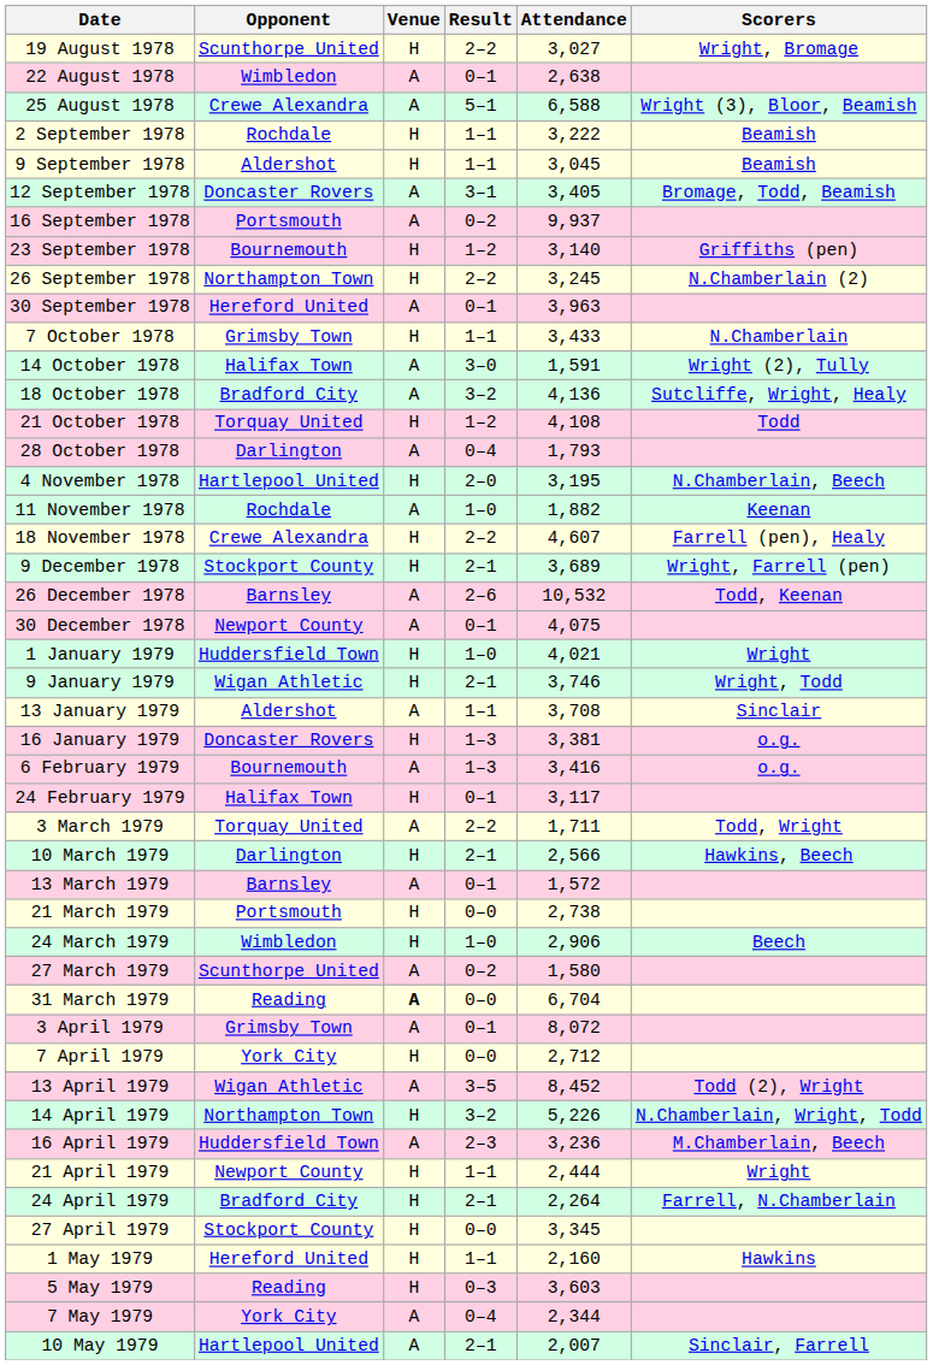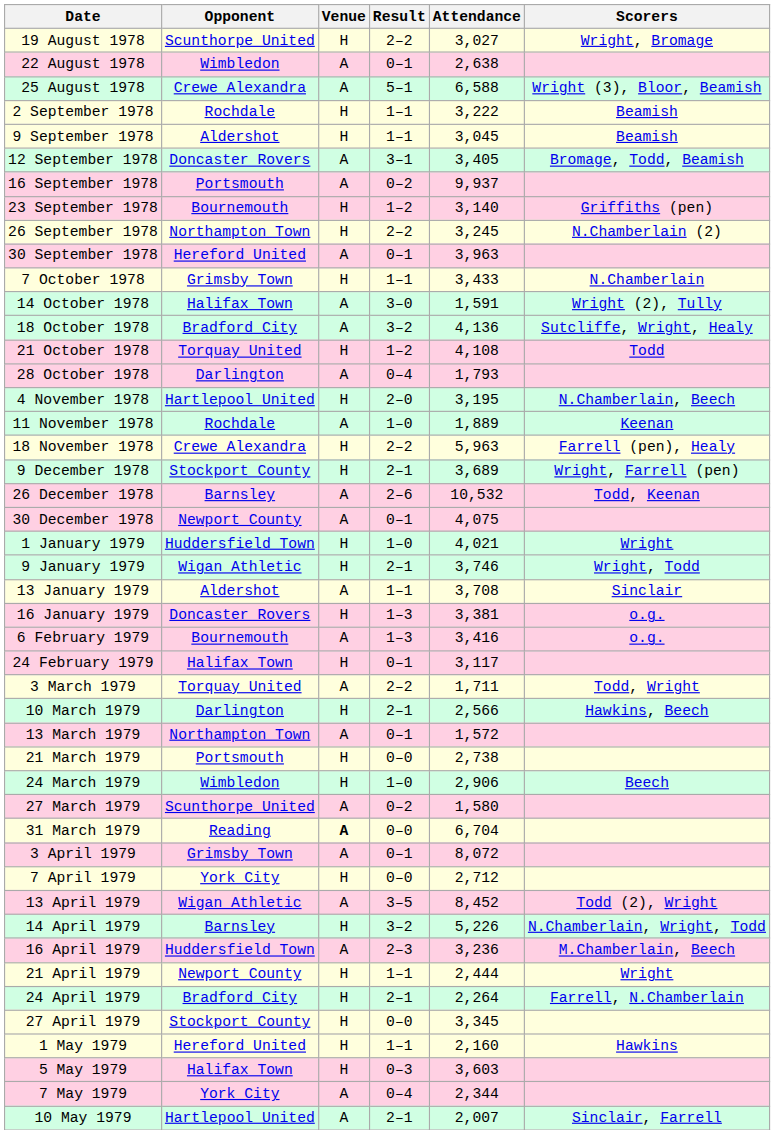11 November 1978 | Attendance: 1,882 -> 1,889
18 November 1978 | Attendance: 4,607 -> 5,963
13 March 1979 | Opponent: Barnsley -> Northampton Town
14 April 1979 | Opponent: Northampton Town -> Barnsley
5 May 1979 | Opponent: Reading -> Halifax Town
